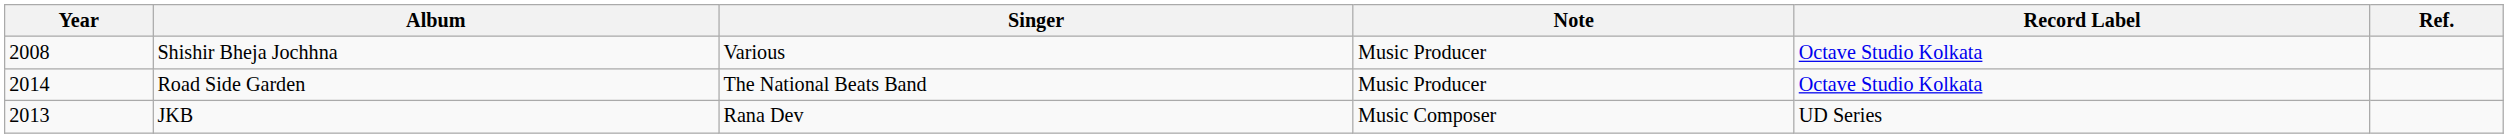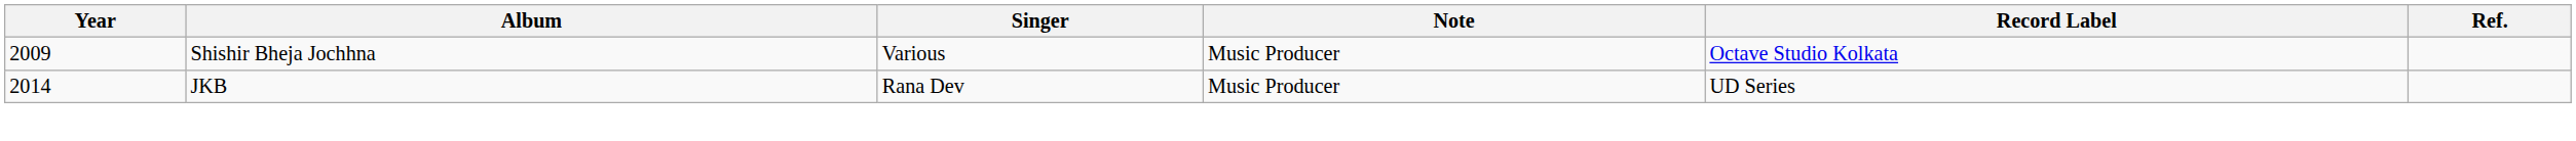Shishir Bheja Jochhna | Year: 2008 -> 2009
- row: 2014 | Road Side Garden | The National Beats Band | Music Producer | Octave Studio Kolkata
JKB | Year: 2013 -> 2014
JKB | Note: Music Composer -> Music Producer
